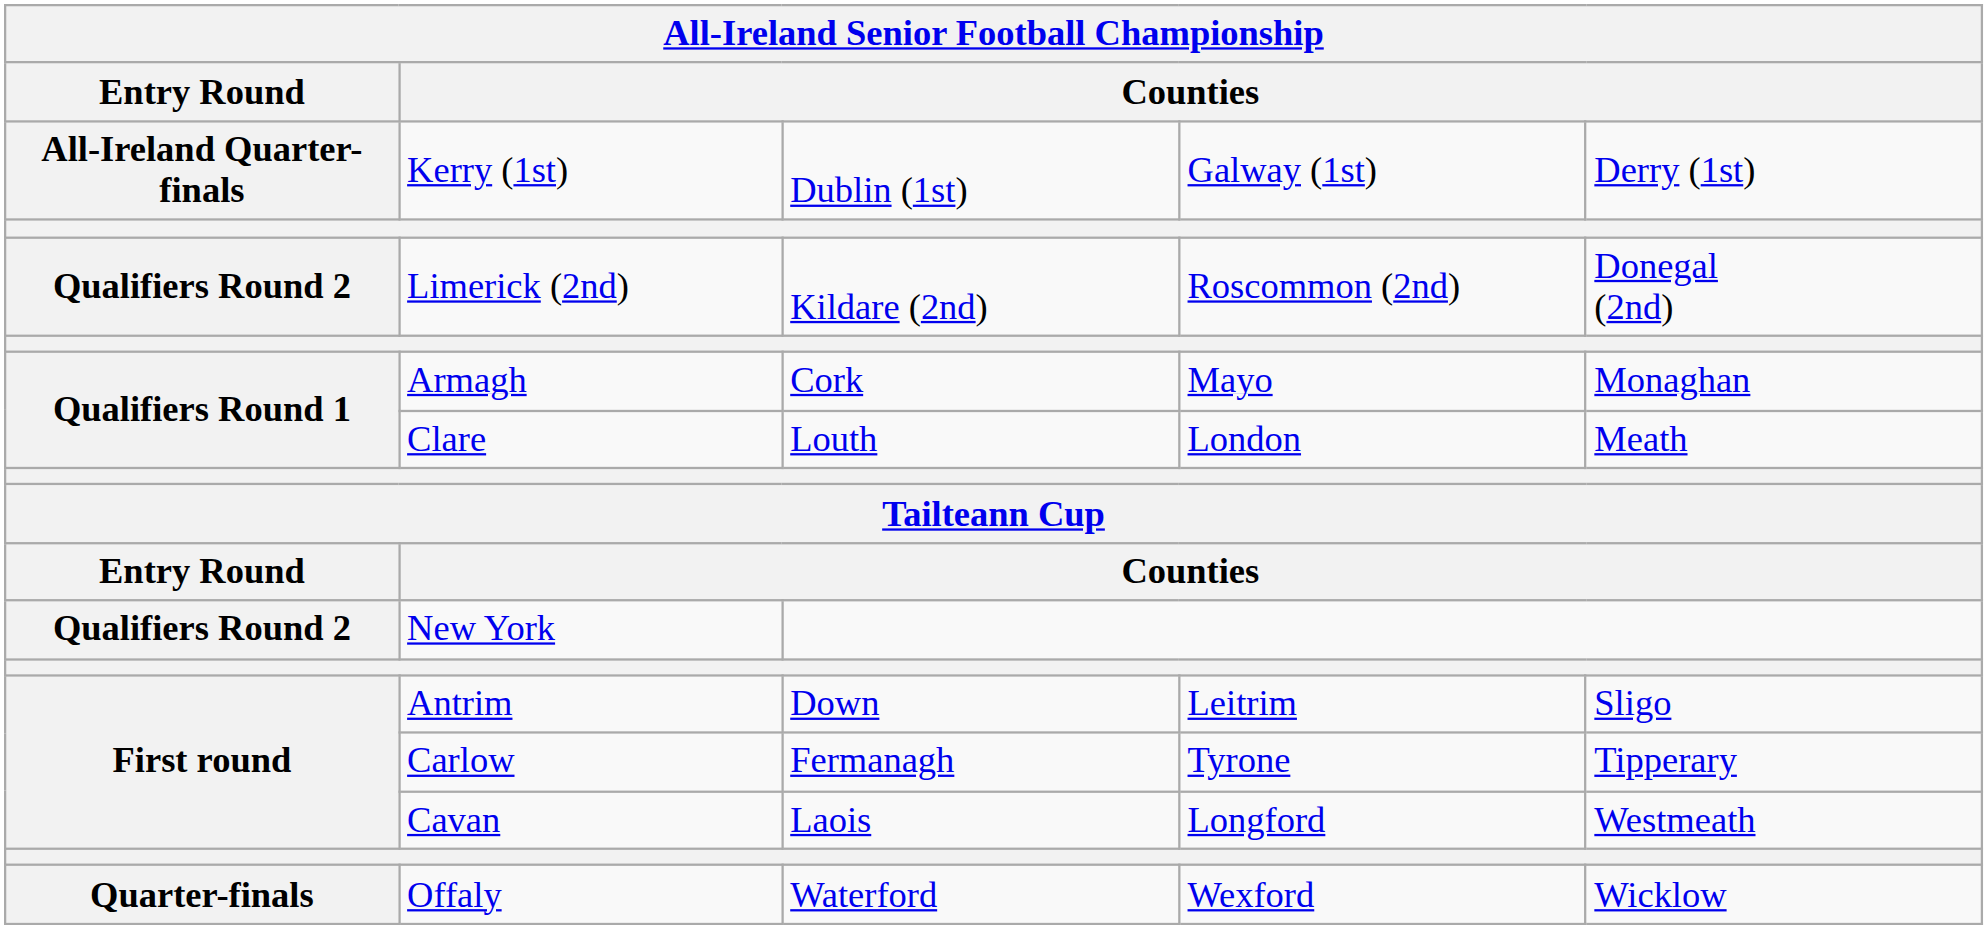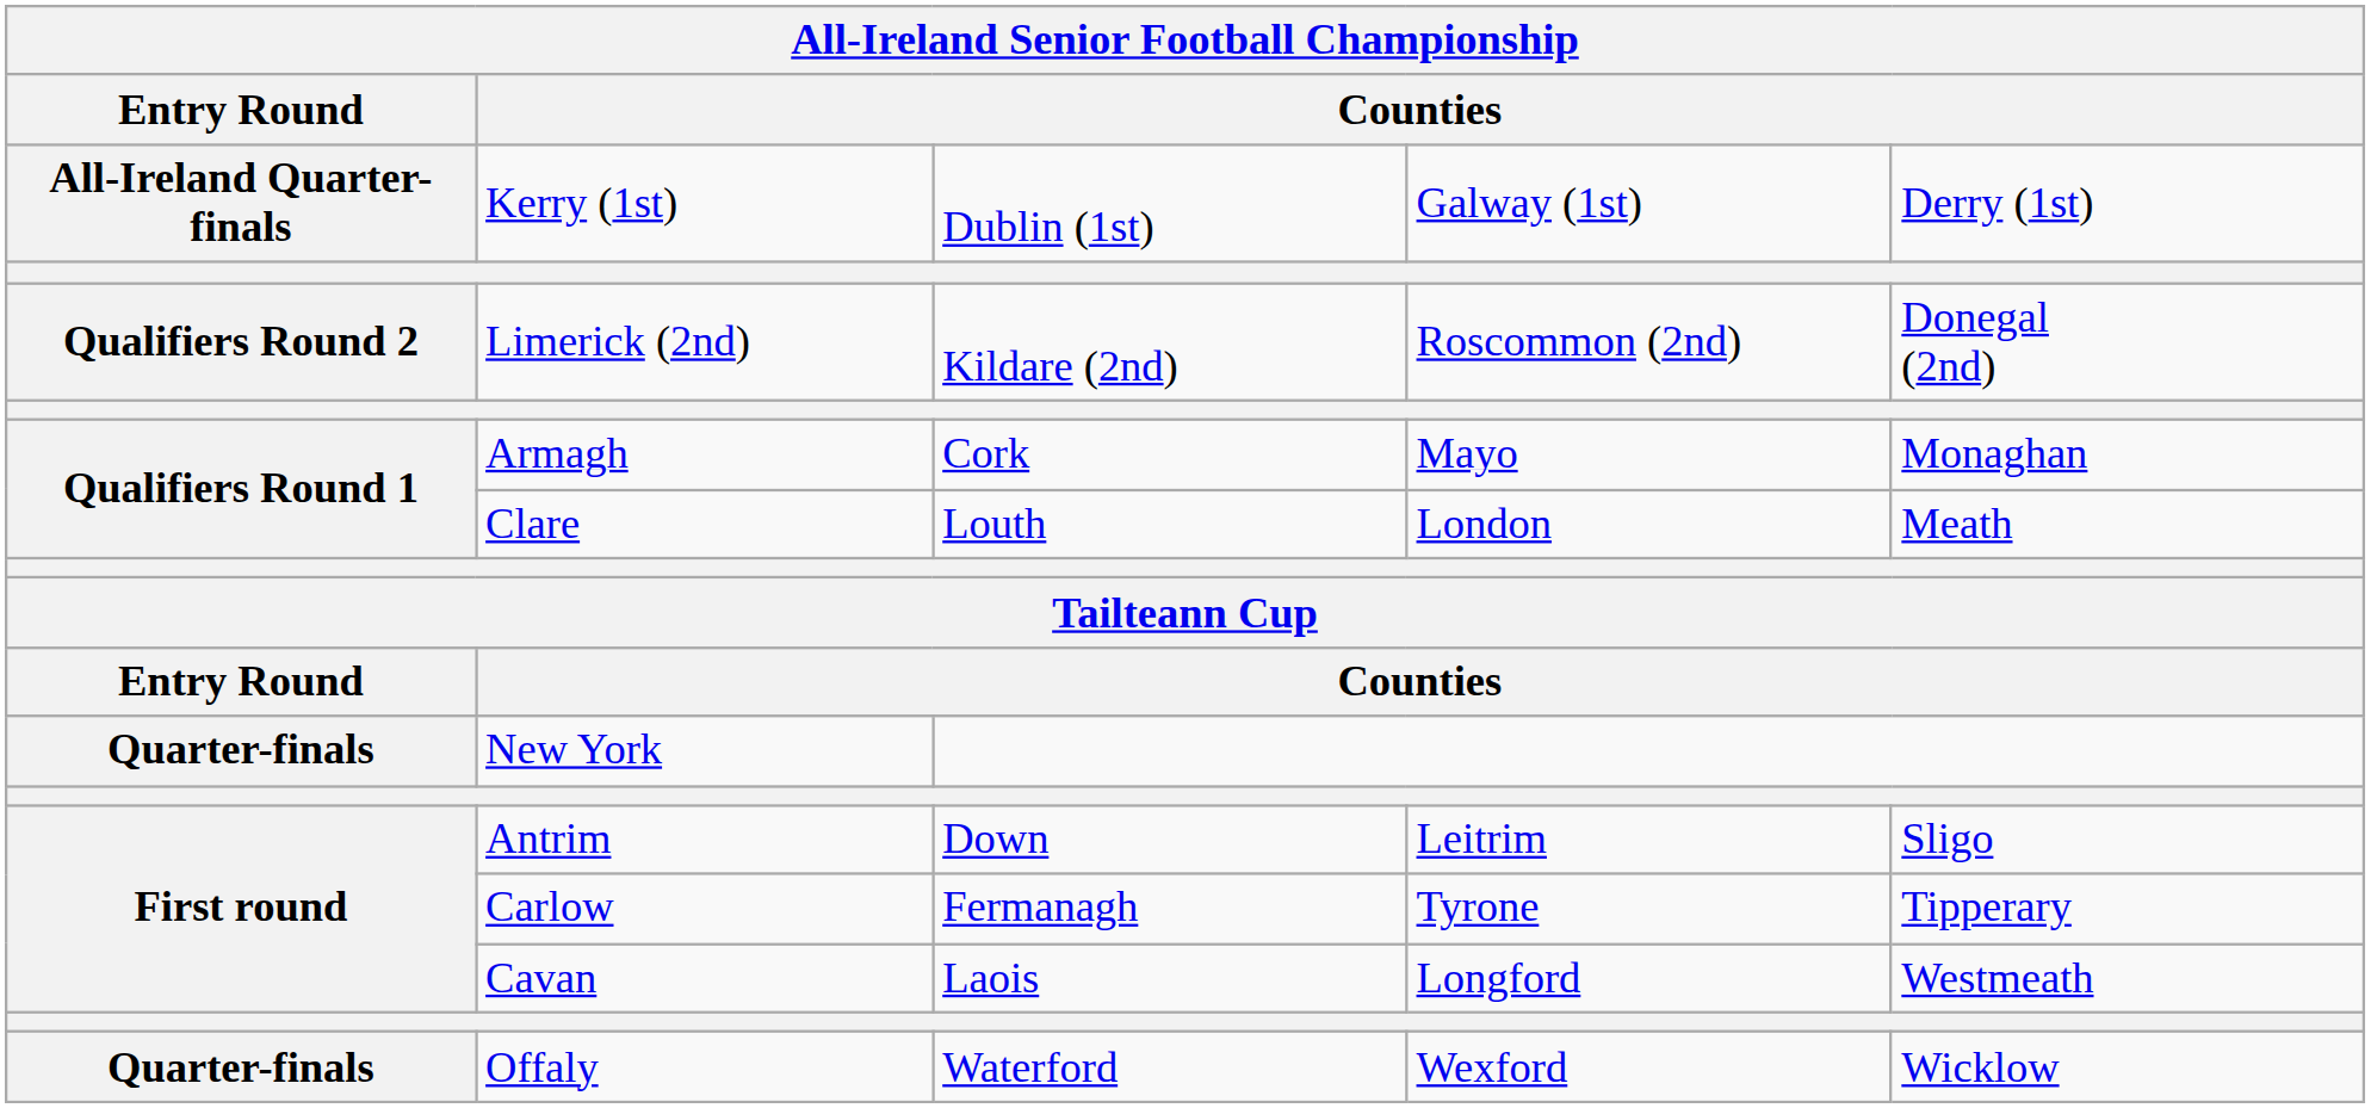New York | Entry Round: Qualifiers Round 2 -> Quarter-finals
